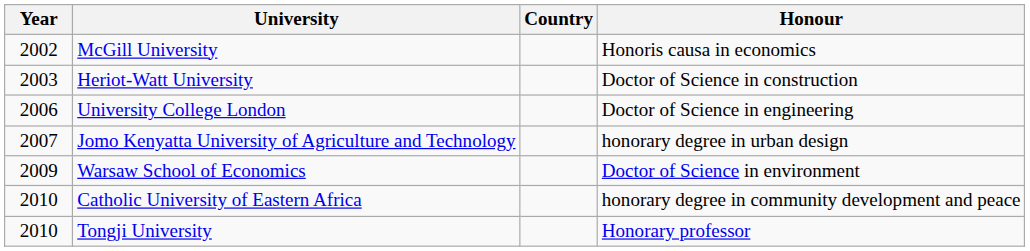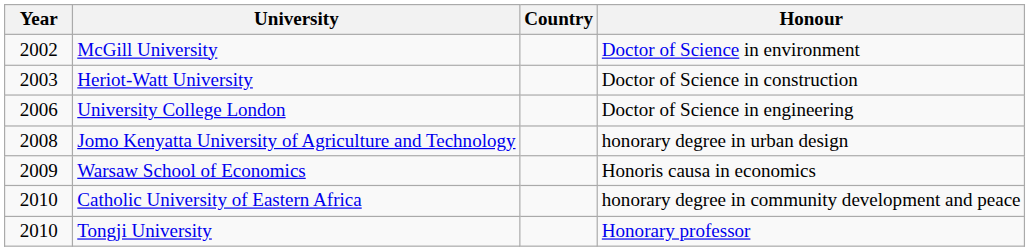McGill University | Honour: Honoris causa in economics -> Doctor of Science in environment
Jomo Kenyatta University of Agriculture and Technology | Year: 2007 -> 2008
Warsaw School of Economics | Honour: Doctor of Science in environment -> Honoris causa in economics
